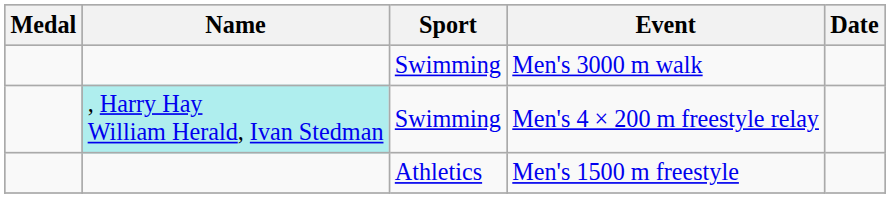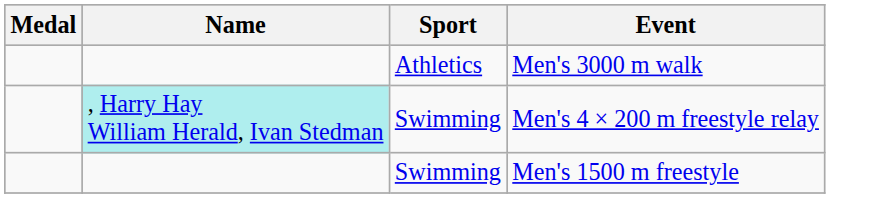- column: Date
Men's 3000 m walk | Sport: Swimming -> Athletics
Men's 1500 m freestyle | Sport: Athletics -> Swimming
